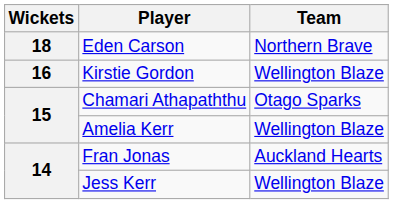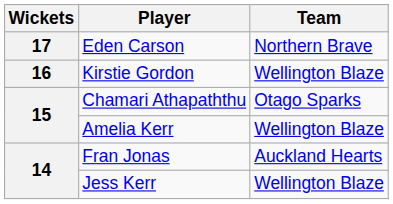Eden Carson | Wickets: 18 -> 17
